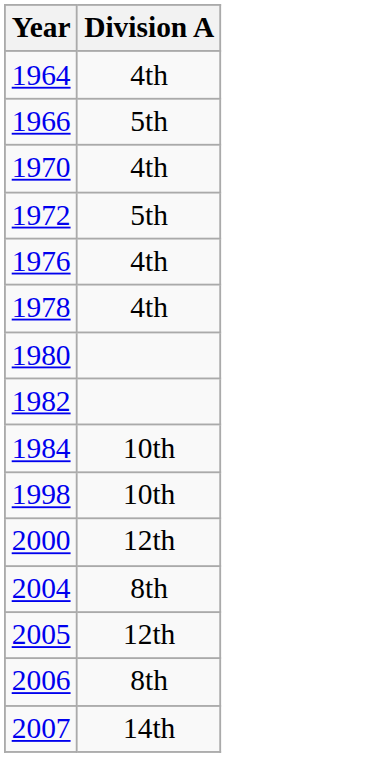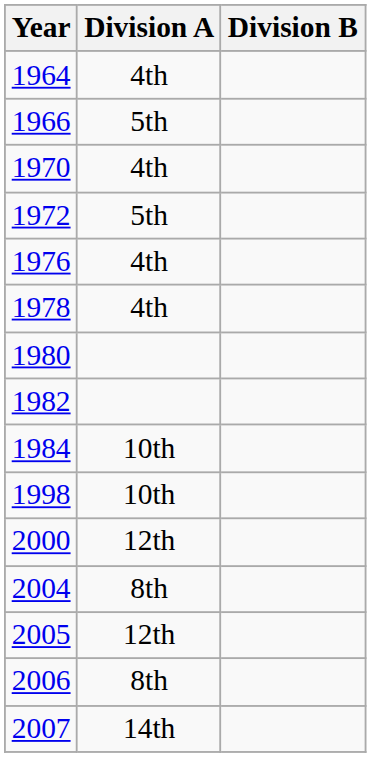+ column: Division B
